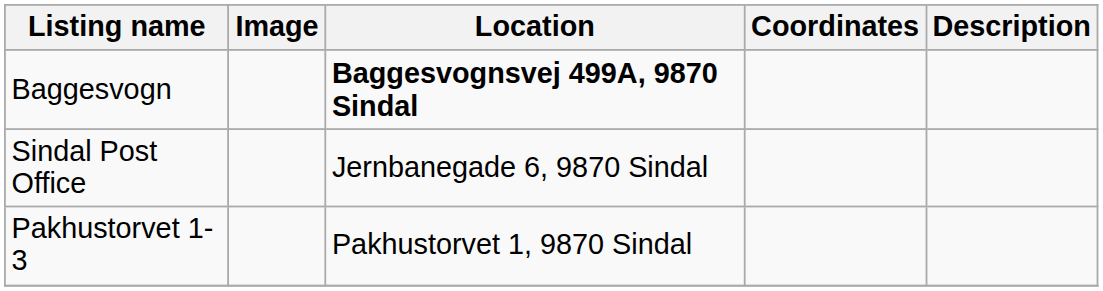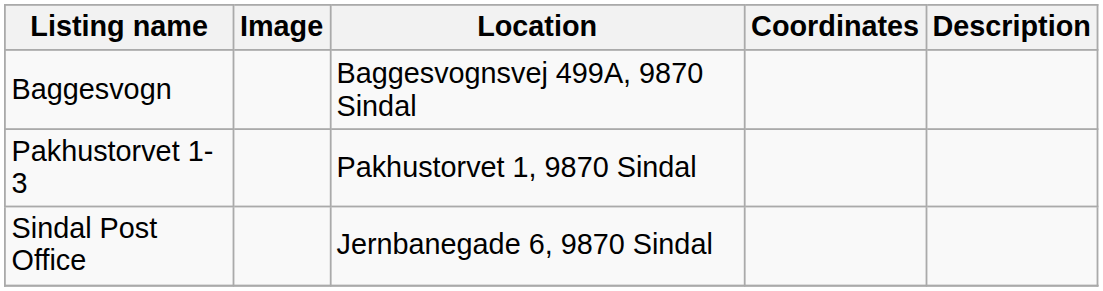Baggesvogn | Location: bold -> normal
rows swapped: Pakhustorvet 1-3 <-> Sindal Post Office
